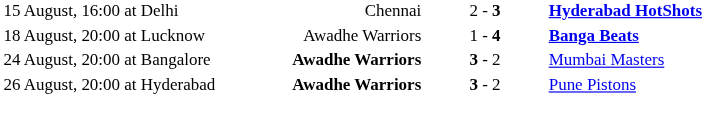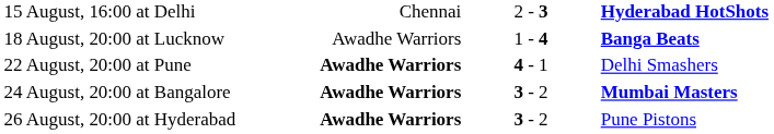+ row: 22 August, 20:00 at Pune | Awadhe Warriors | 4 - 1 | Delhi Smashers
24 August, 20:00 at Bangalore | column 4: normal -> bold
